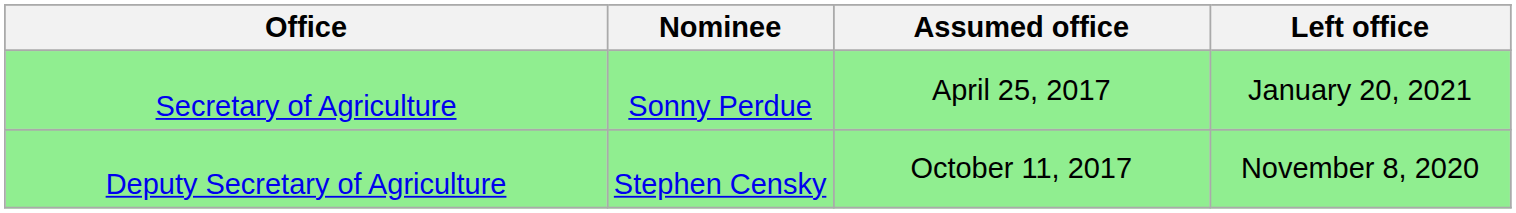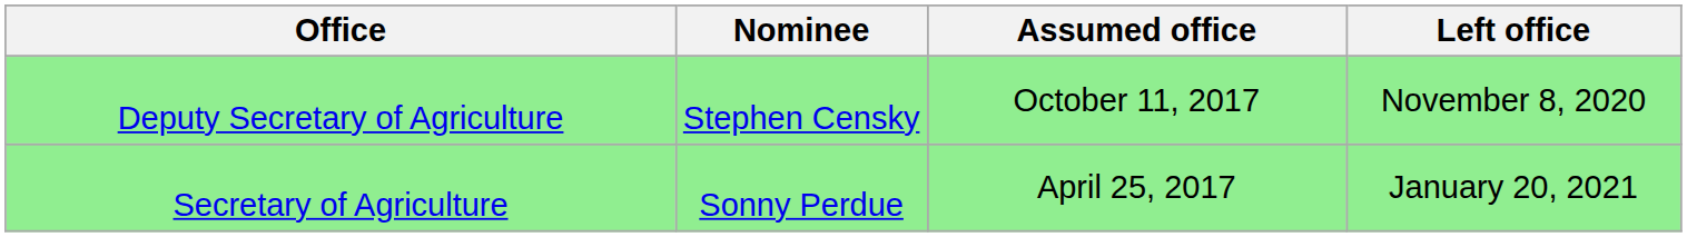rows swapped: Secretary of Agriculture <-> Deputy Secretary of Agriculture
